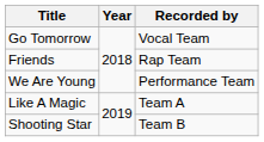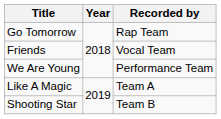Go Tomorrow | Recorded by: Vocal Team -> Rap Team
Friends | Recorded by: Rap Team -> Vocal Team
